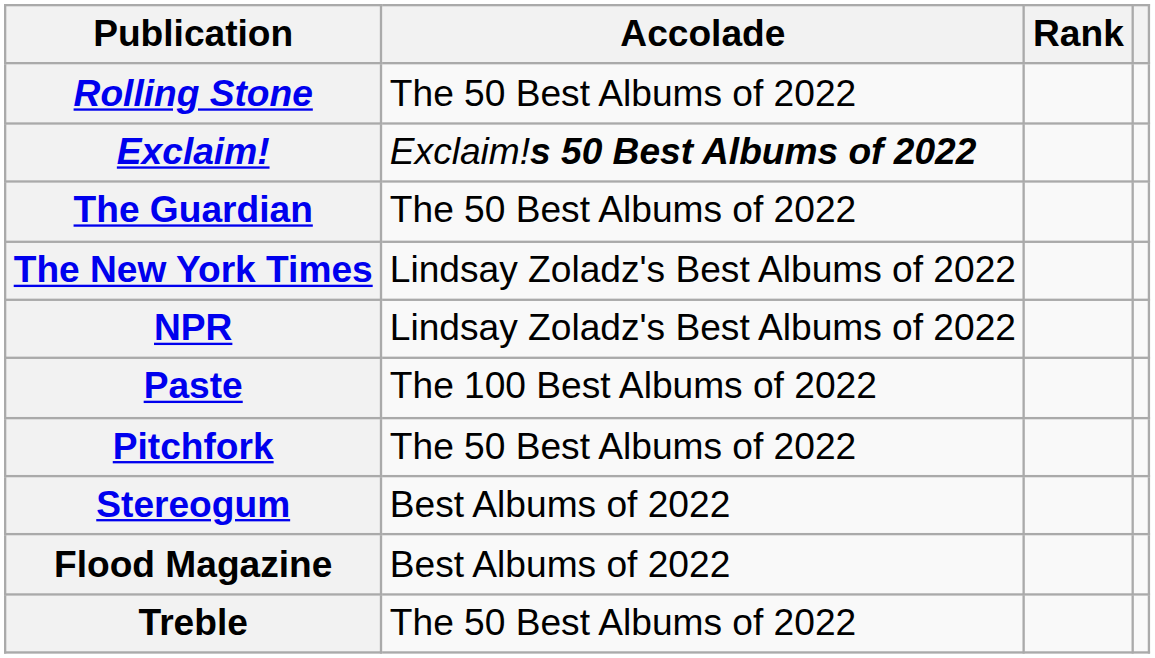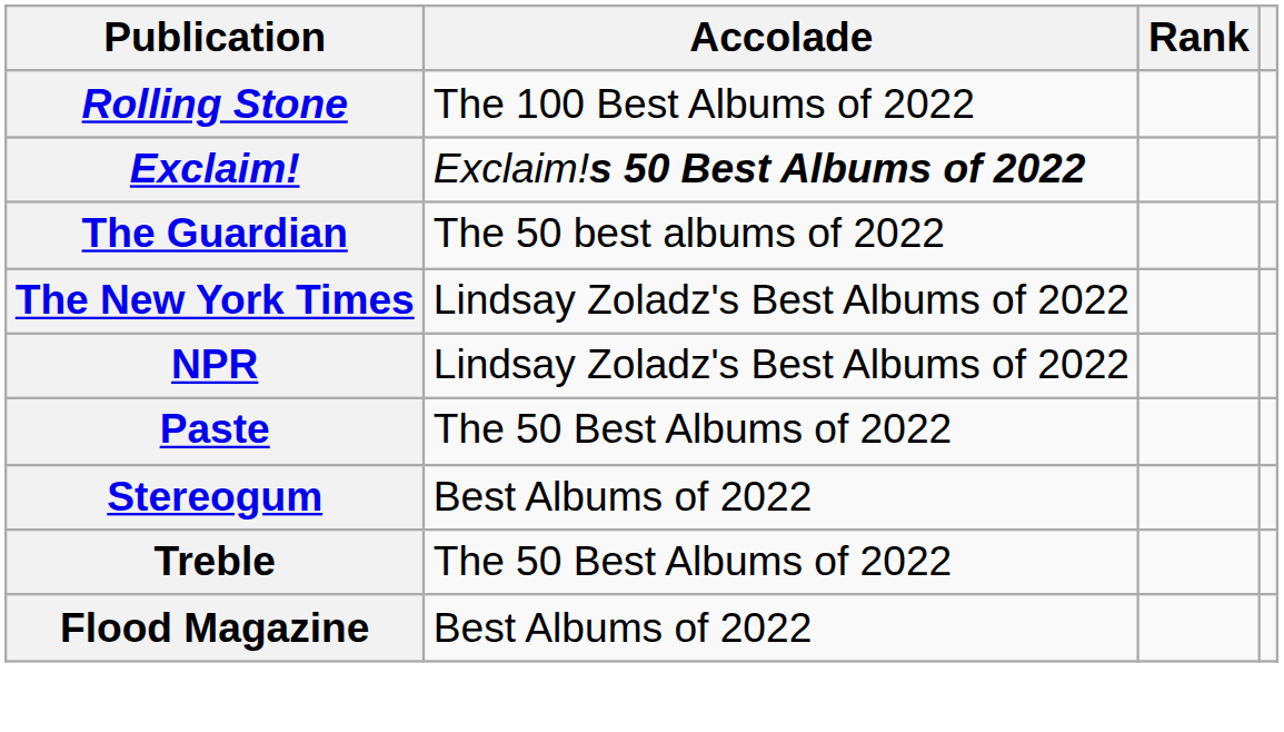Rolling Stone | Accolade: The 50 Best Albums of 2022 -> The 100 Best Albums of 2022
The Guardian | Accolade: The 50 Best Albums of 2022 -> The 50 best albums of 2022
Paste | Accolade: The 100 Best Albums of 2022 -> The 50 Best Albums of 2022
- row: Pitchfork | The 50 Best Albums of 2022
rows swapped: Flood Magazine <-> Treble
